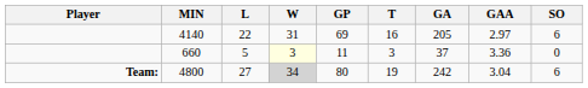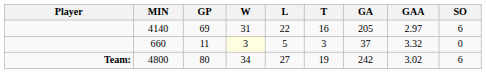columns swapped: GP <-> L
660 | GAA: 3.36 -> 3.32
4800 | W: lightgrey background -> no background
4800 | GAA: 3.04 -> 3.02
